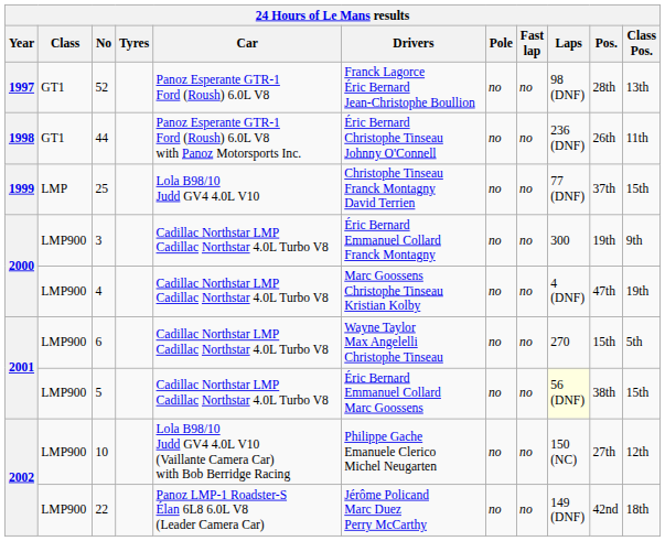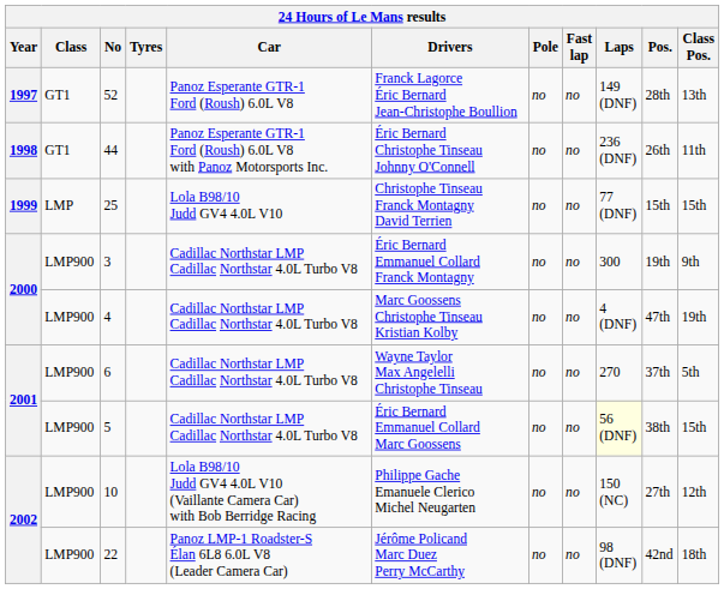52 | Laps: 98 (DNF) -> 149 (DNF)
25 | Pos.: 37th -> 15th
6 | Pos.: 15th -> 37th
22 | Laps: 149 (DNF) -> 98 (DNF)
